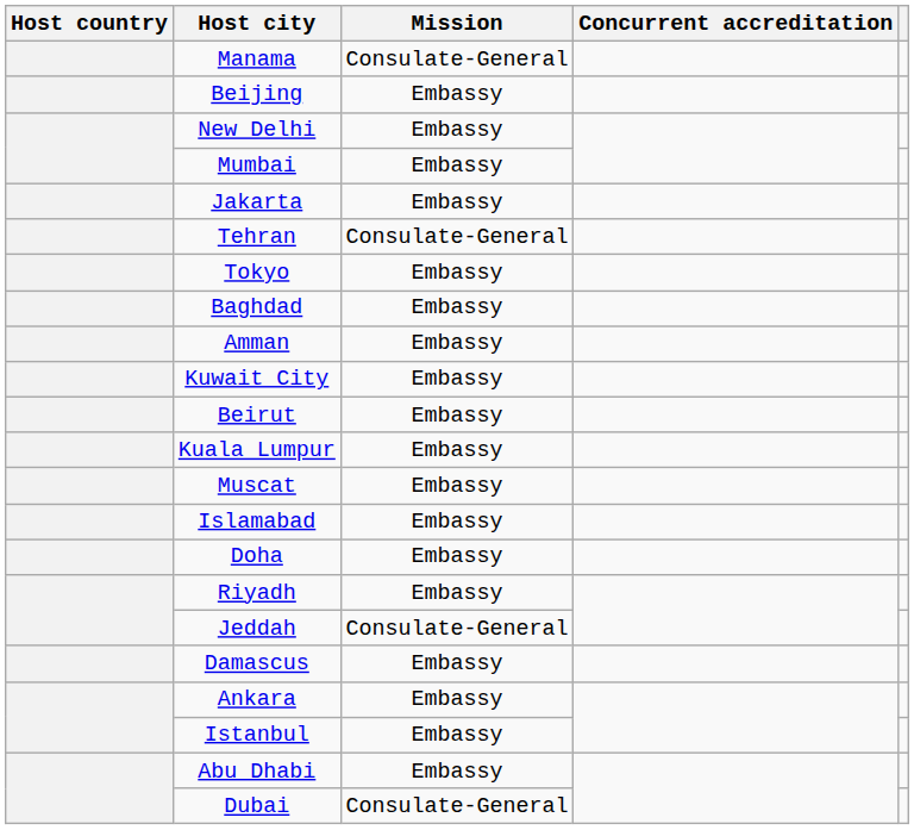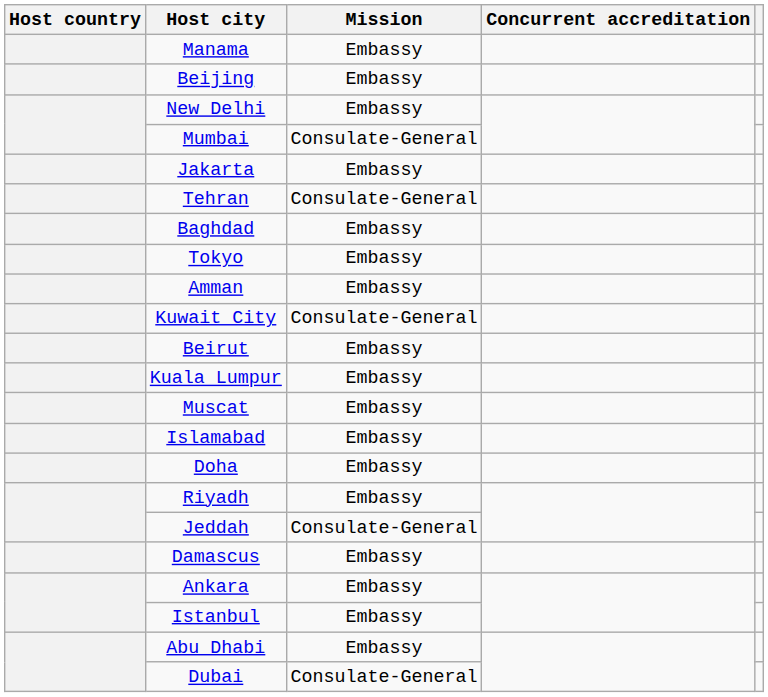Manama | Mission: Consulate-General -> Embassy
Mumbai | Mission: Embassy -> Consulate-General
rows swapped: Baghdad <-> Tokyo
Kuwait City | Mission: Embassy -> Consulate-General
